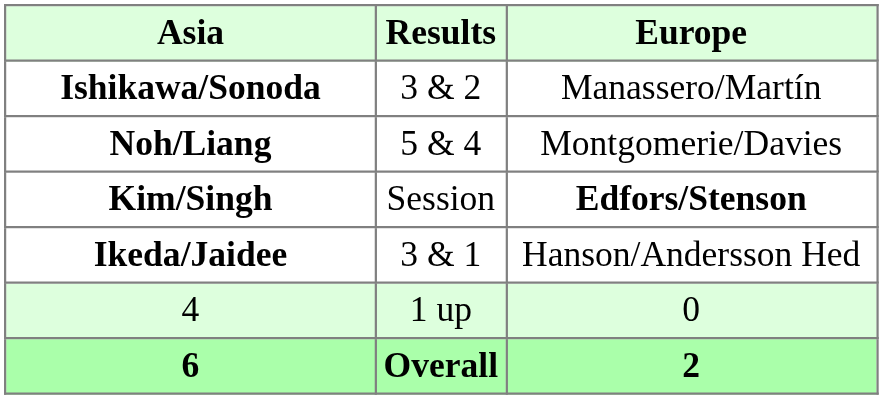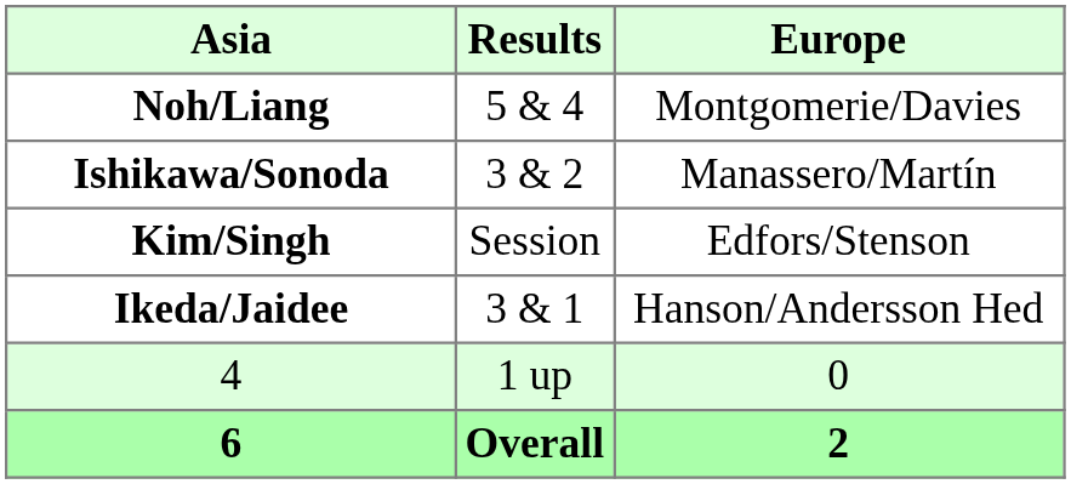rows swapped: Noh/Liang <-> Ishikawa/Sonoda
Kim/Singh | Europe: bold -> normal
